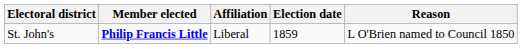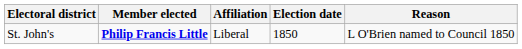St. John's | Election date: 1859 -> 1850
